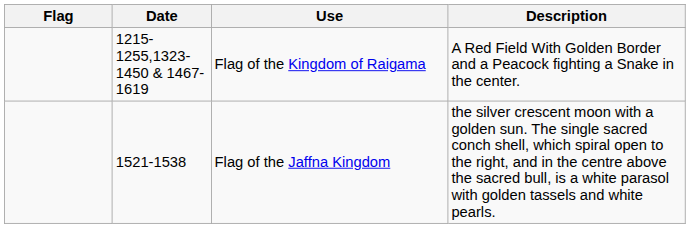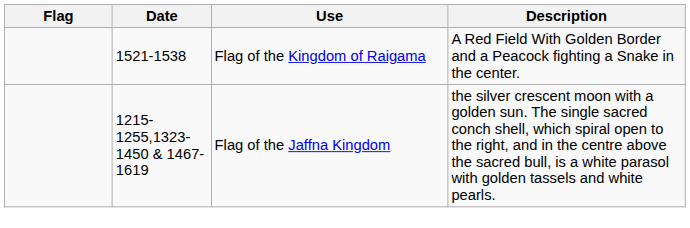Flag of the Kingdom of Raigama | Date: 1215-1255,1323-1450 & 1467-1619 -> 1521-1538
Flag of the Jaffna Kingdom | Date: 1521-1538 -> 1215-1255,1323-1450 & 1467-1619
